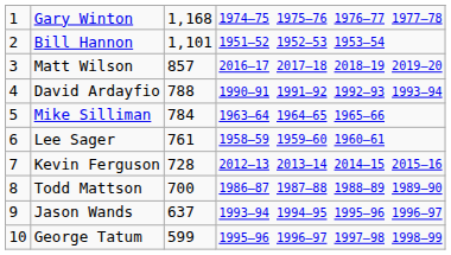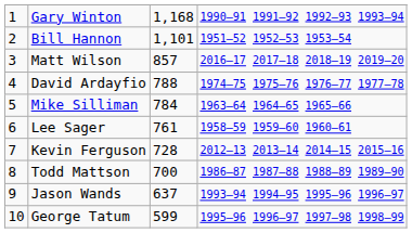Gary Winton | column 4: 1974–75 1975–76 1976–77 1977–78 -> 1990–91 1991–92 1992–93 1993–94
David Ardayfio | column 4: 1990–91 1991–92 1992–93 1993–94 -> 1974–75 1975–76 1976–77 1977–78
